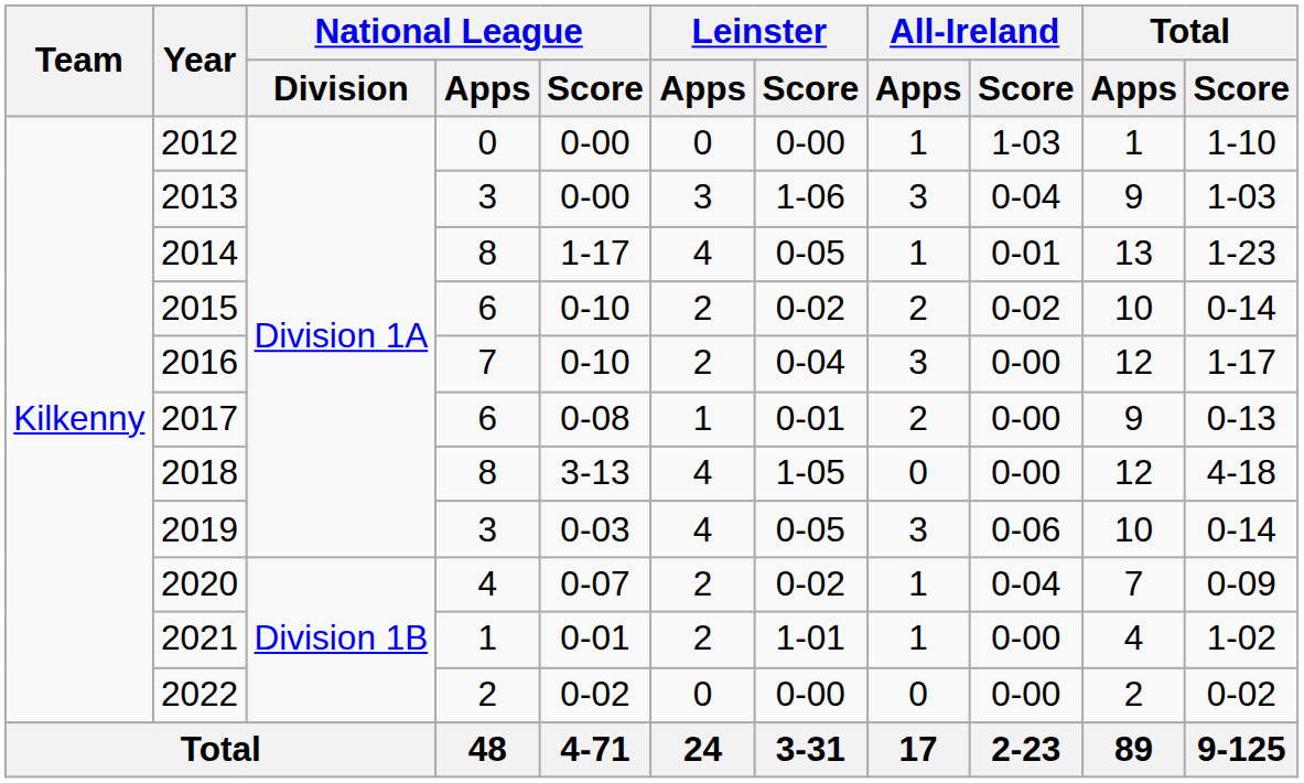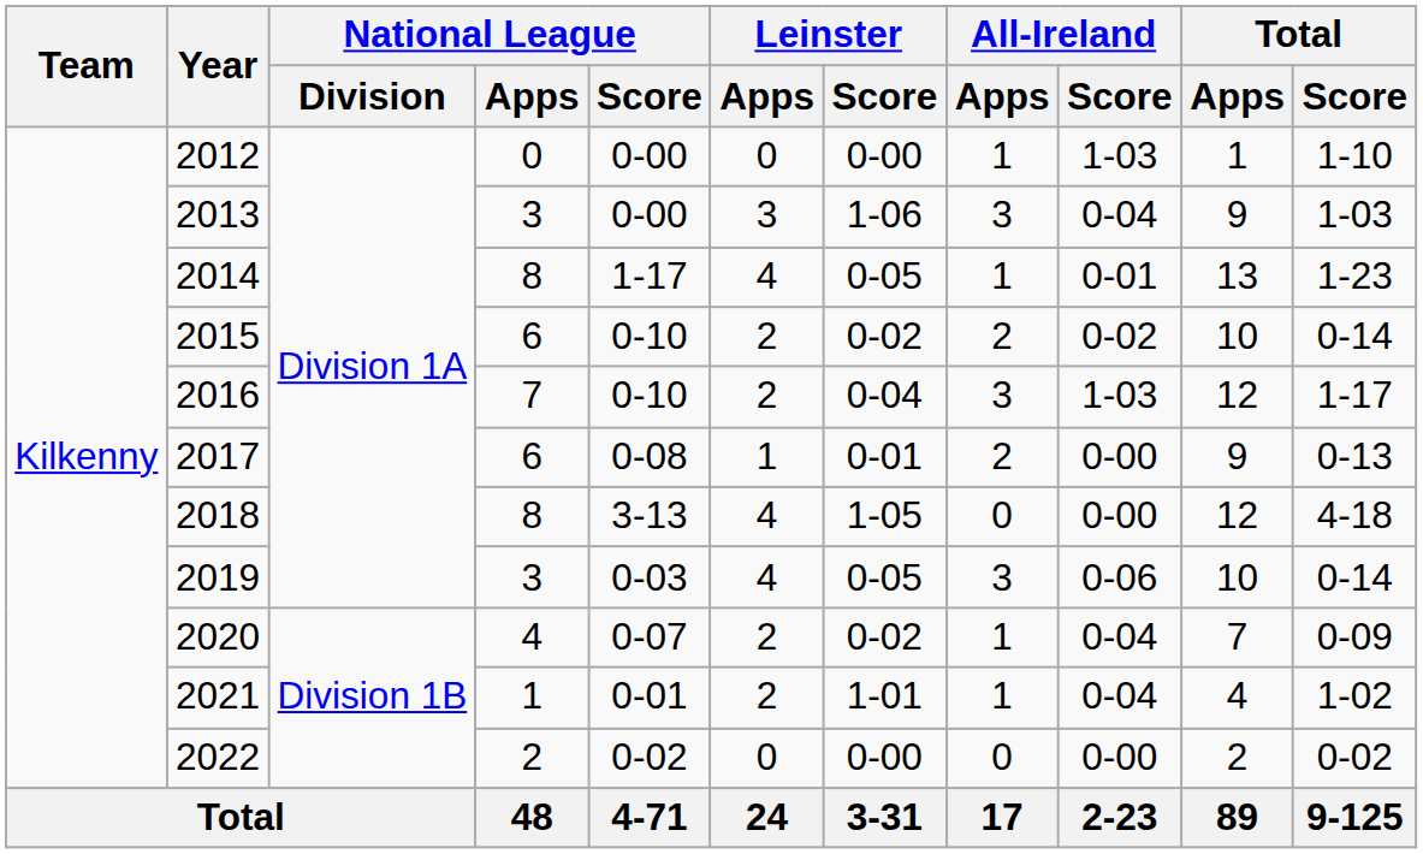2016 | All-Ireland / Score: 0-00 -> 1-03
2021 | All-Ireland / Score: 0-00 -> 0-04
